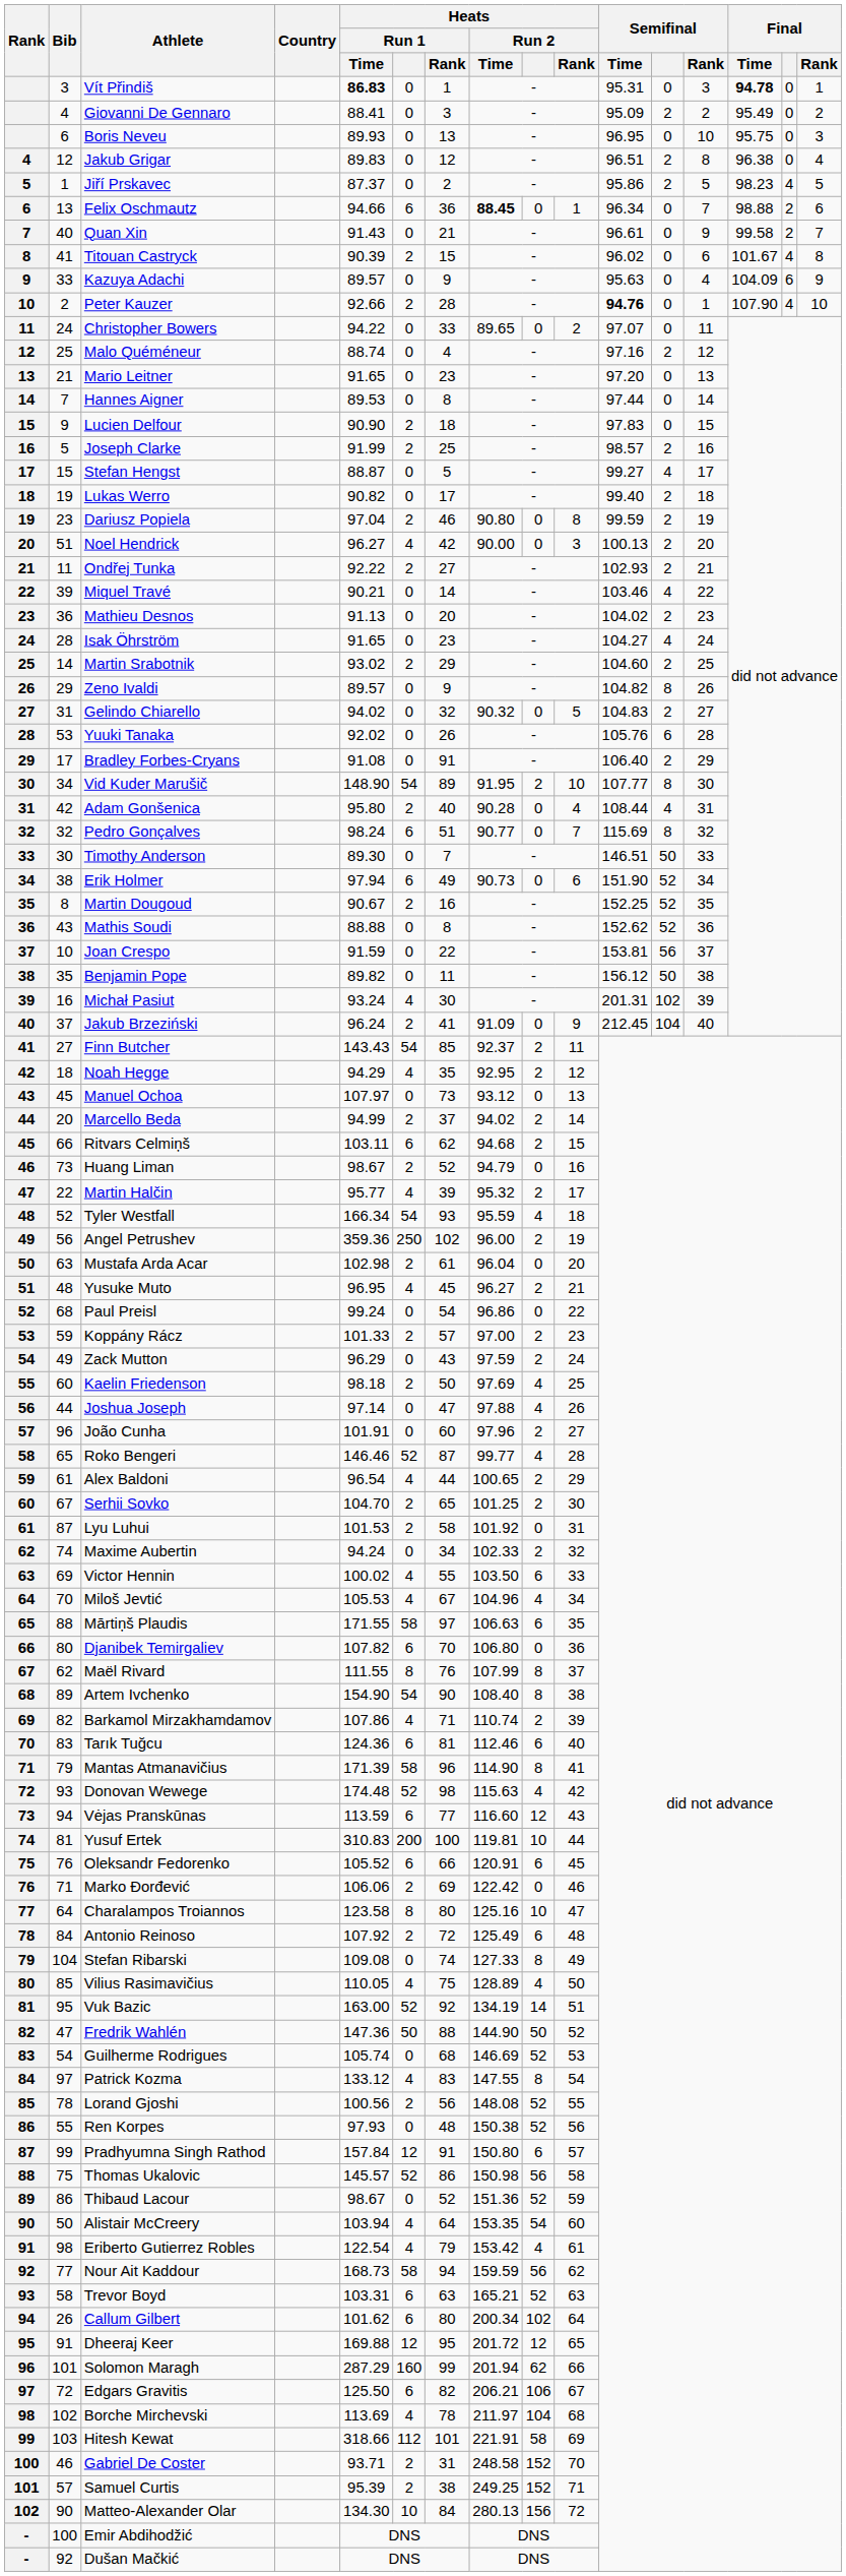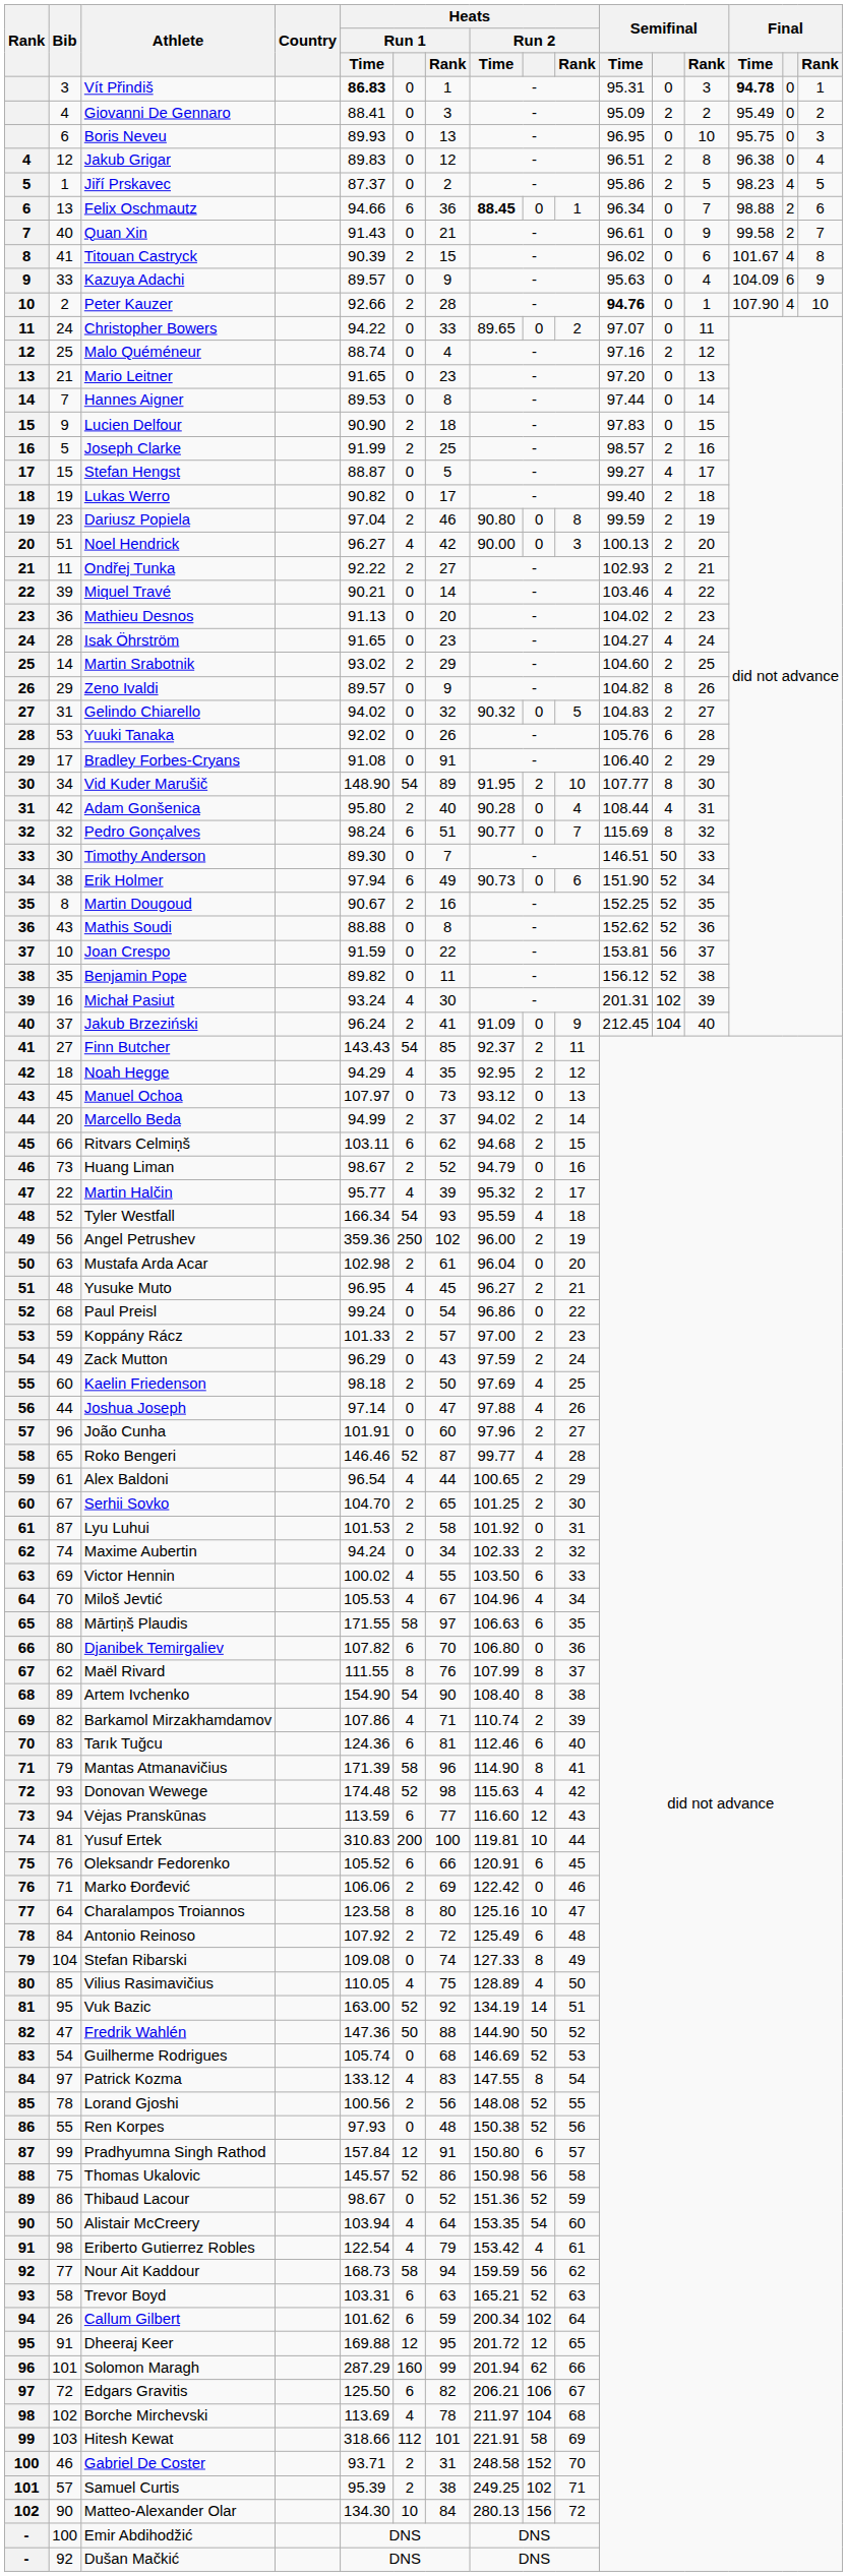Benjamin Pope | Semifinal: 50 -> 52
Callum Gilbert | Heats / Run 1 / Rank: 80 -> 59
Samuel Curtis | Heats / Run 2: 152 -> 102
